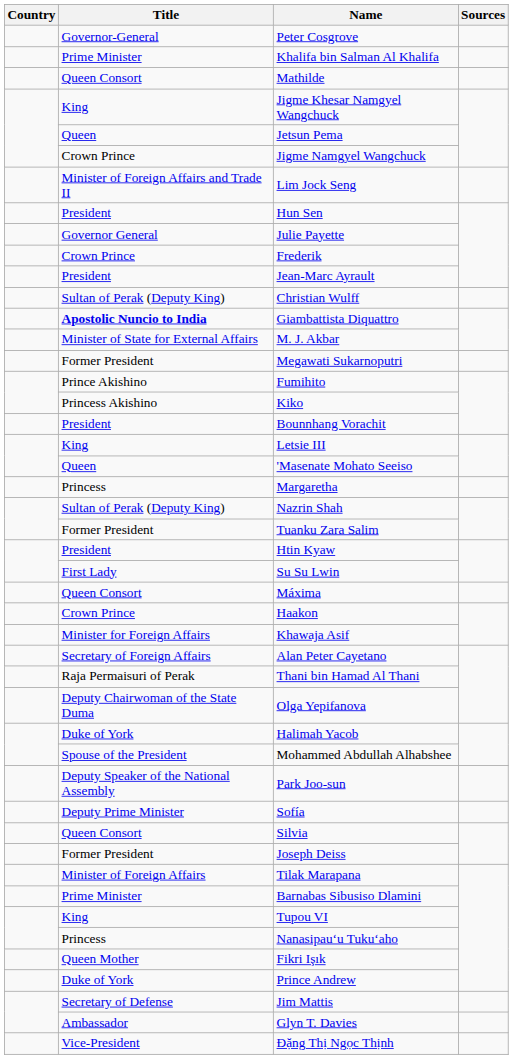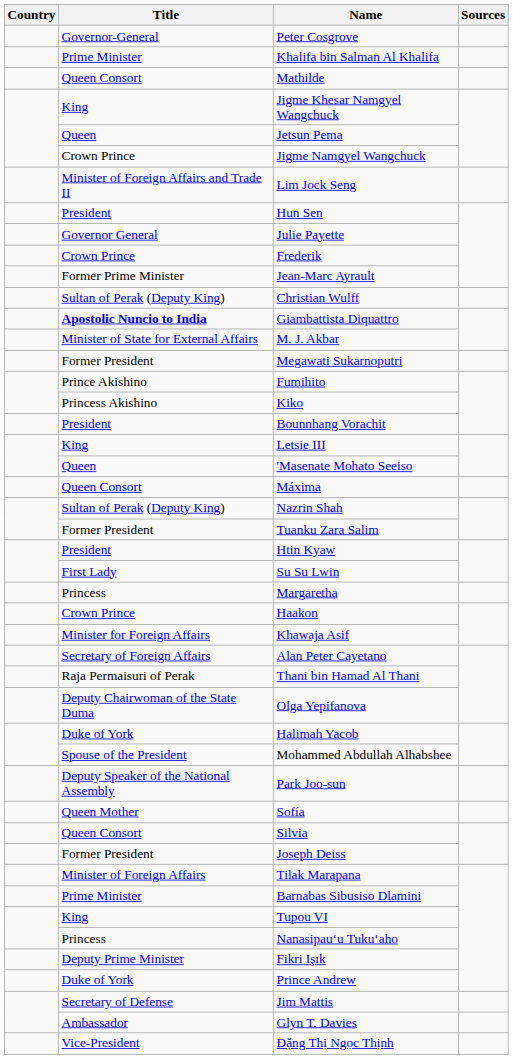Jean-Marc Ayrault | Title: President -> Former Prime Minister
rows swapped: Margaretha <-> Máxima
Sofía | Title: Deputy Prime Minister -> Queen Mother
Fikri Işık | Title: Queen Mother -> Deputy Prime Minister
